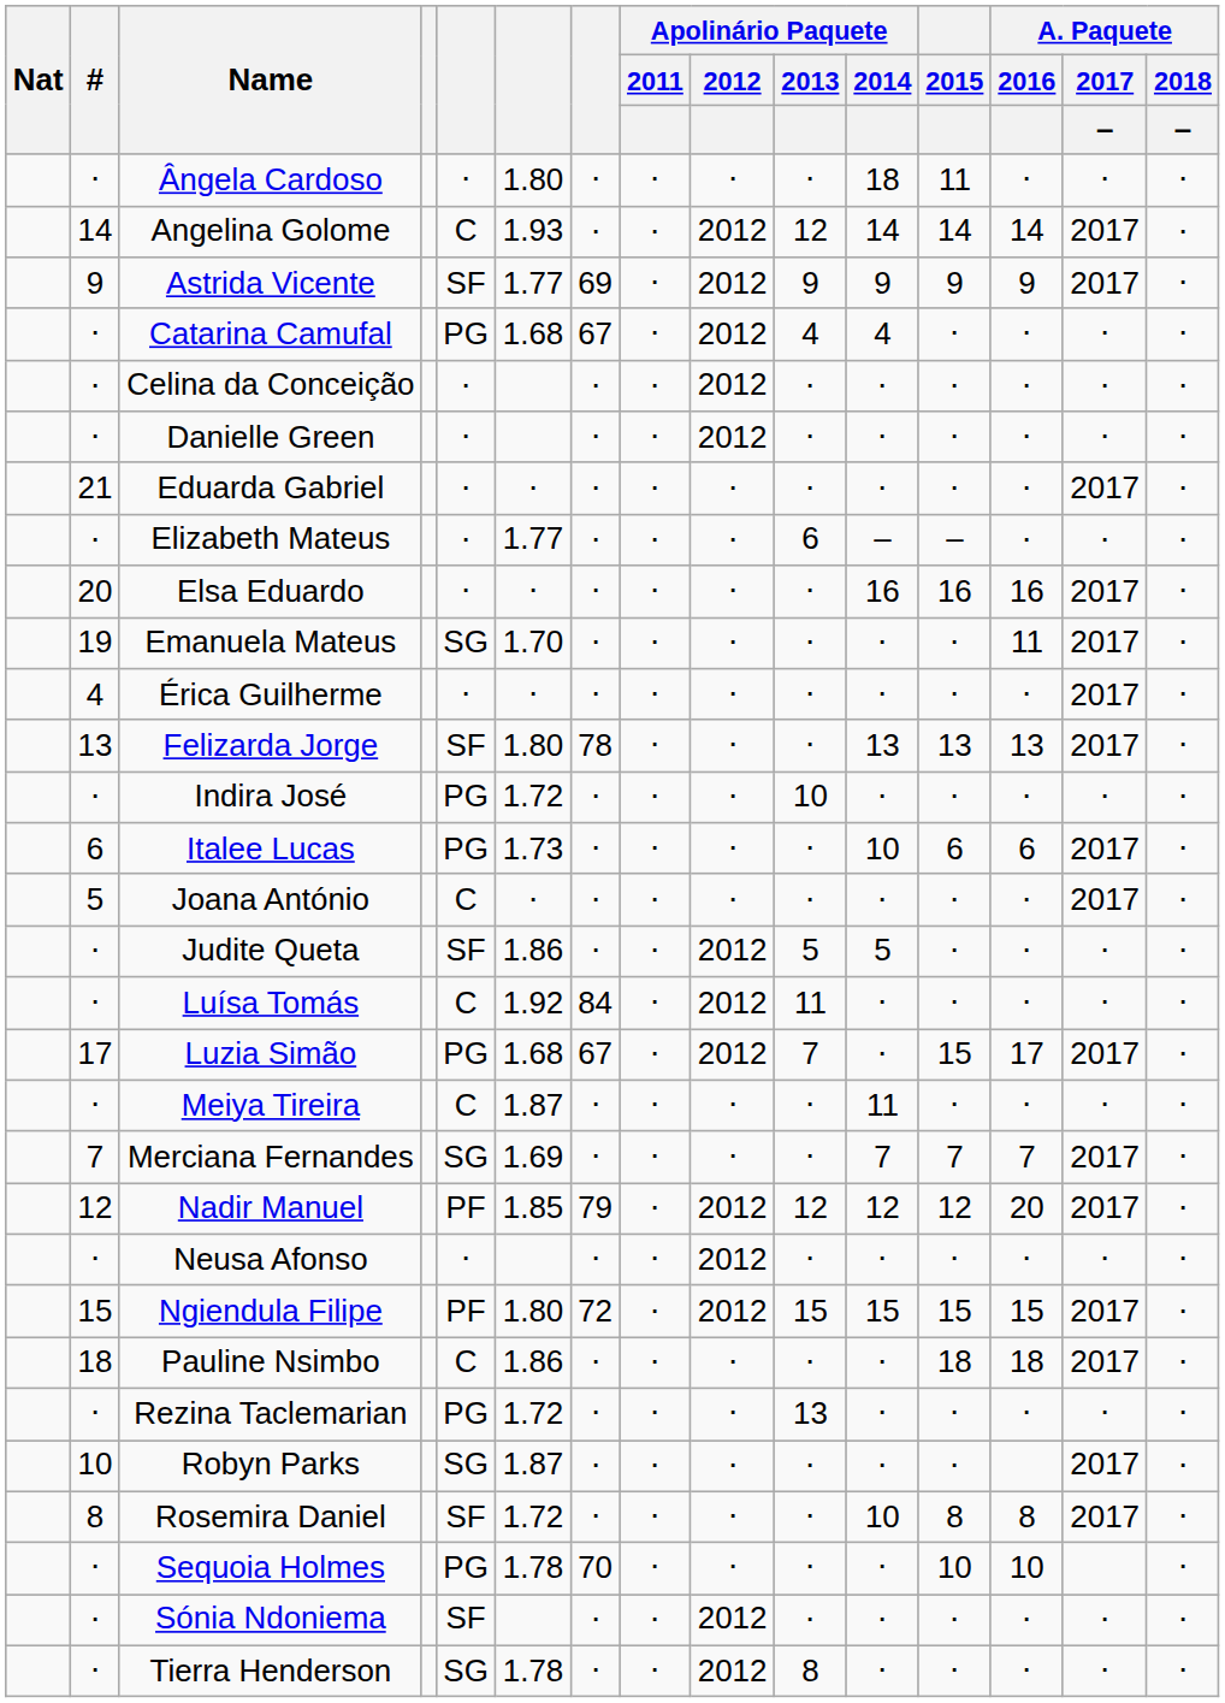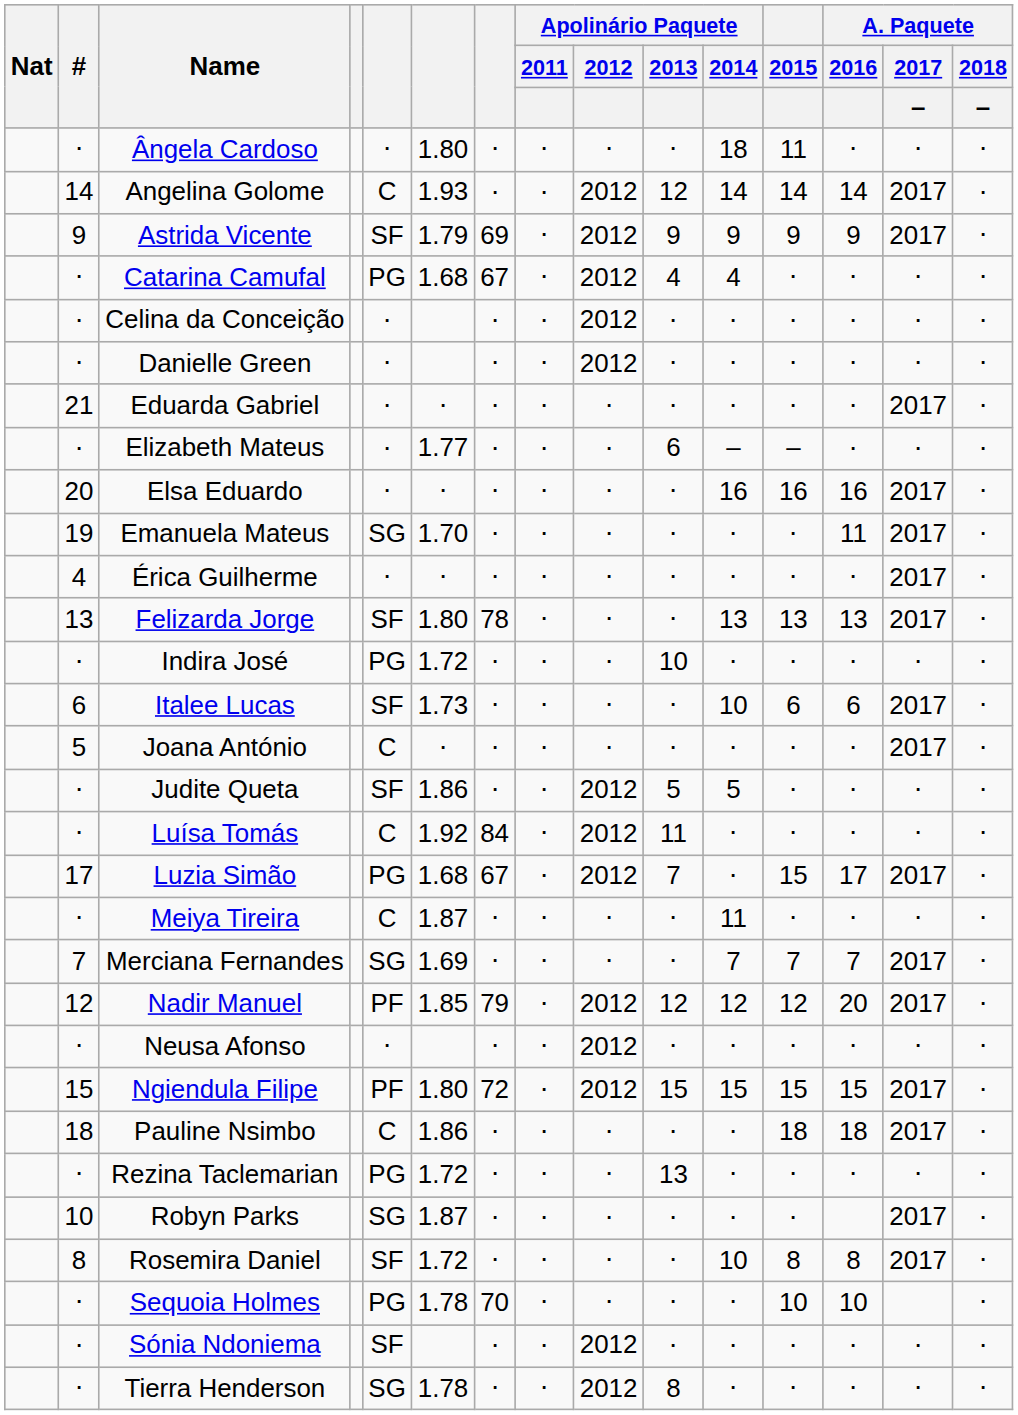Astrida Vicente | column 6: 1.77 -> 1.79
Italee Lucas | column 5: PG -> SF
